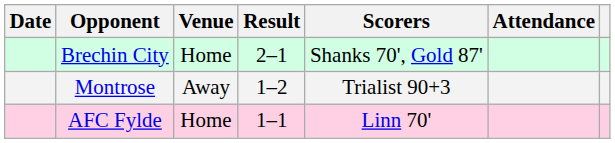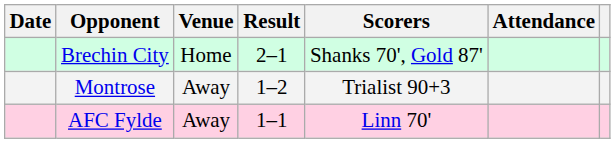AFC Fylde | Venue: Home -> Away
